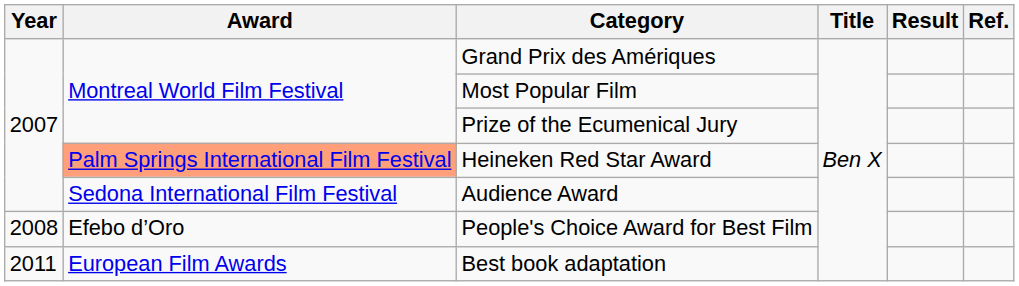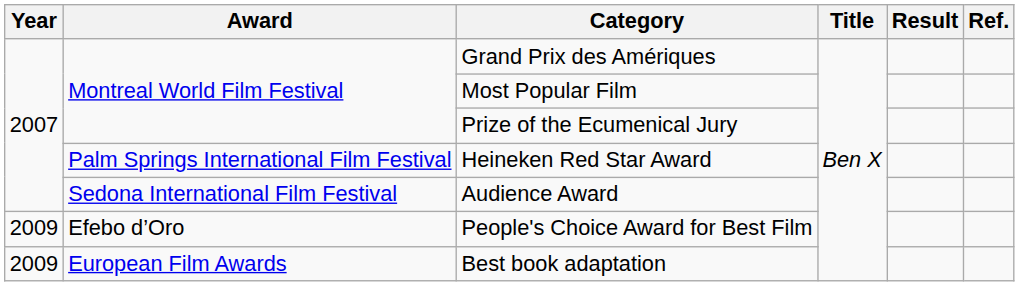Heineken Red Star Award | Award: lightsalmon background -> no background
People's Choice Award for Best Film | Year: 2008 -> 2009
Best book adaptation | Year: 2011 -> 2009
